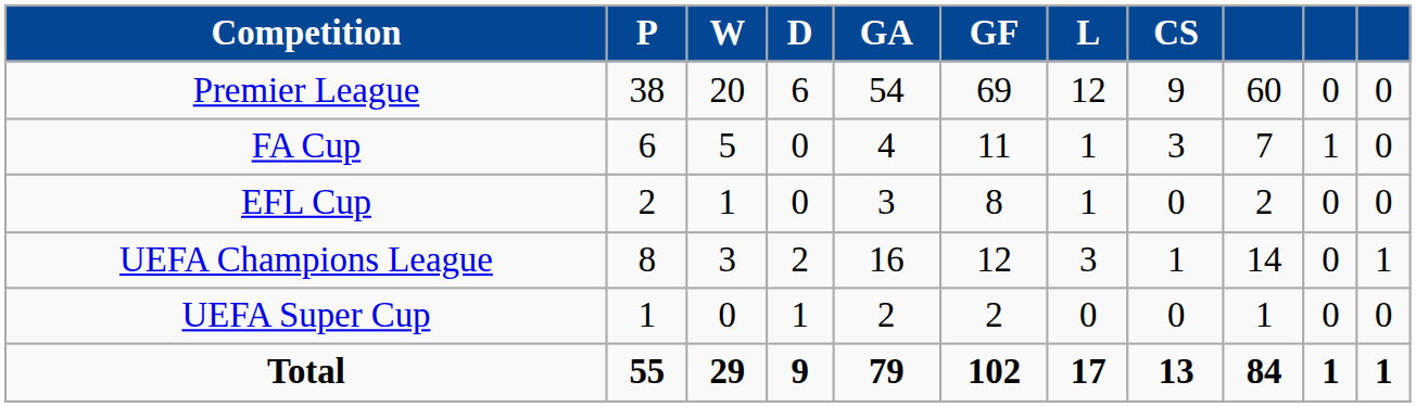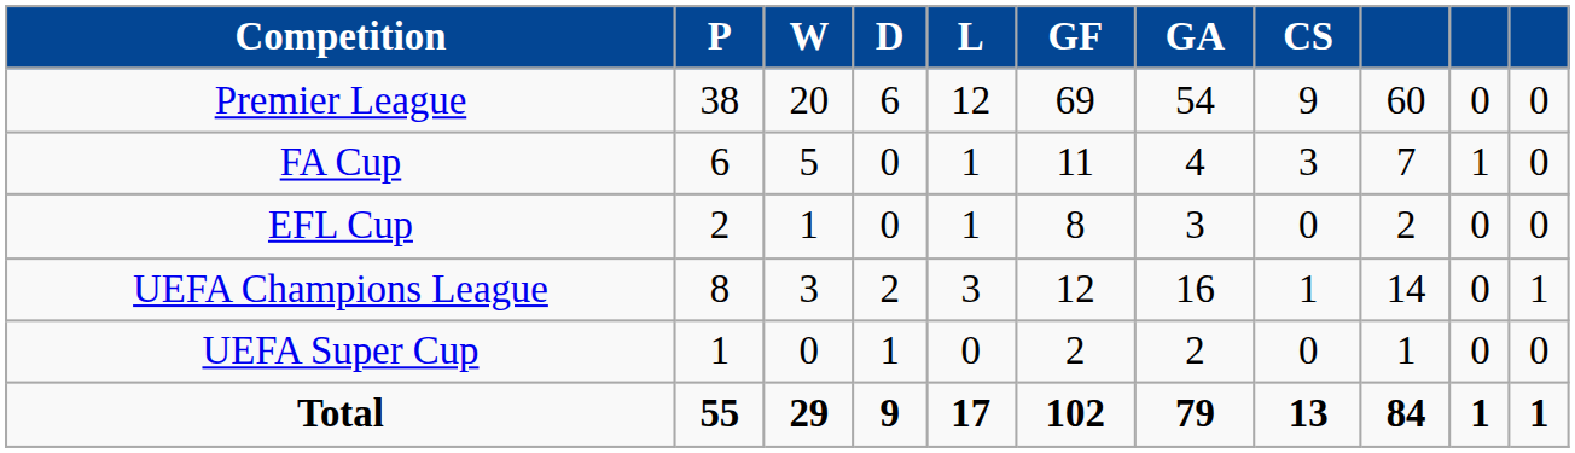columns swapped: L <-> GA
